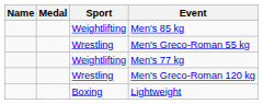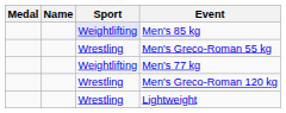columns swapped: Medal <-> Name
Men's 85 kg | Sport: no background -> lavender background
Lightweight | Sport: Boxing -> Wrestling
